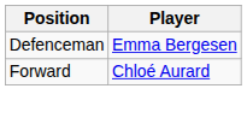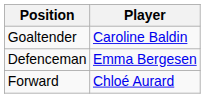+ row: Goaltender | Caroline Baldin
